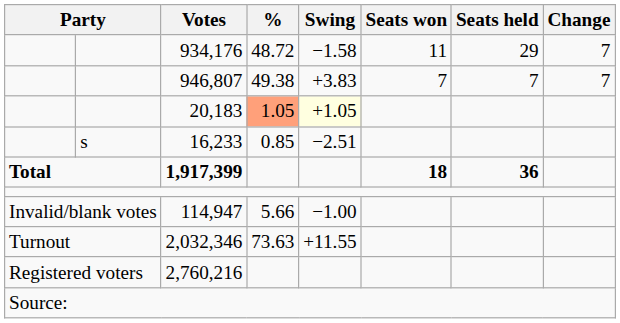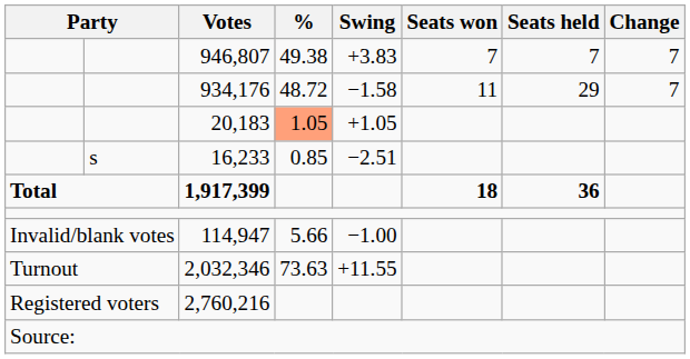rows swapped: 946,807 <-> 934,176
20,183 | Swing: lightyellow background -> no background
